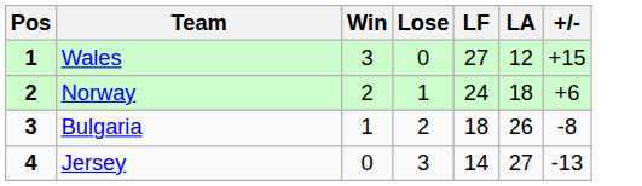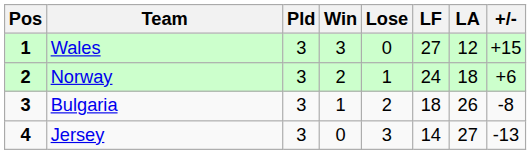+ column: Pld | 3 | 3 | 3 | 3
